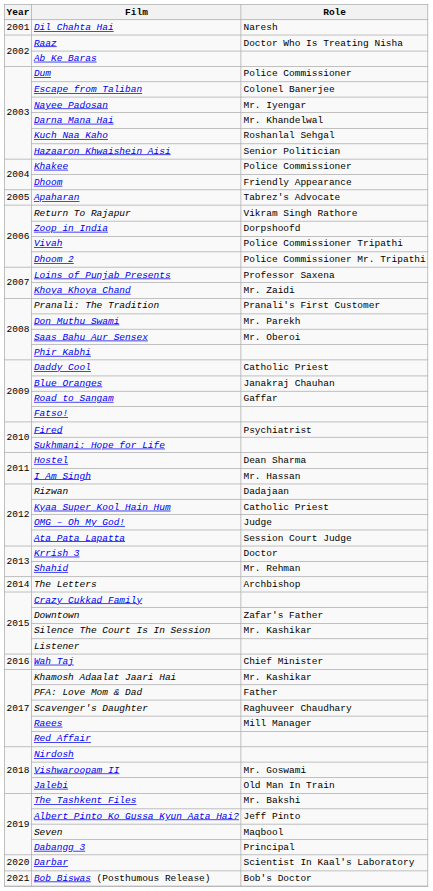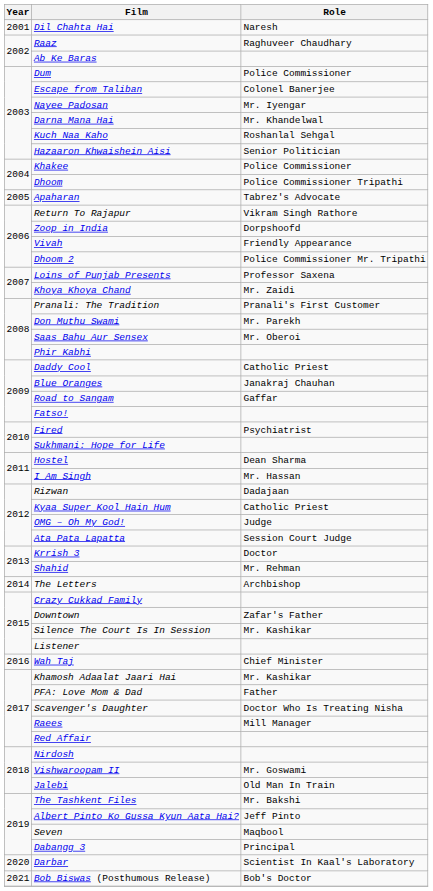Raaz | Role: Doctor Who Is Treating Nisha -> Raghuveer Chaudhary
Dhoom | Role: Friendly Appearance -> Police Commissioner Tripathi
Vivah | Role: Police Commissioner Tripathi -> Friendly Appearance
Scavenger's Daughter | Role: Raghuveer Chaudhary -> Doctor Who Is Treating Nisha
